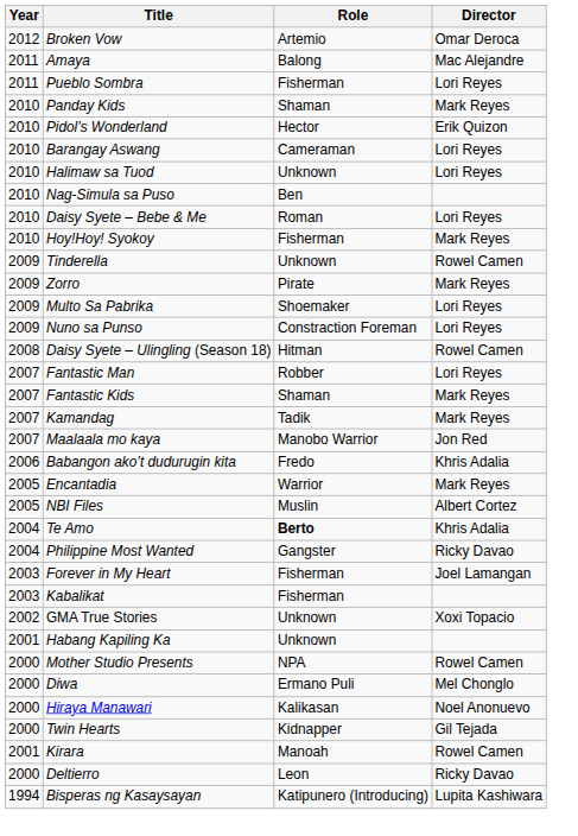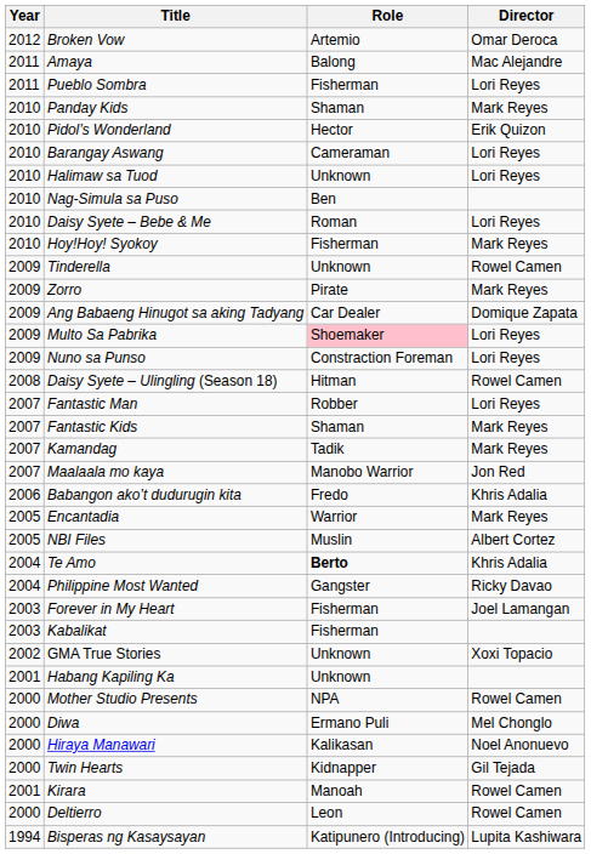+ row: 2009 | Ang Babaeng Hinugot sa aking Tadyang | Car Dealer | Domique Zapata
Multo Sa Pabrika | Role: no background -> pink background
Deltierro | Director: Ricky Davao -> Rowel Camen
